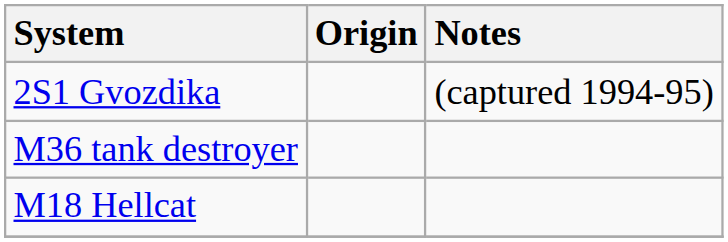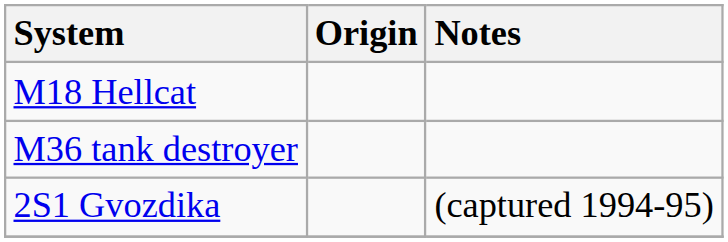rows swapped: 2S1 Gvozdika <-> M18 Hellcat
